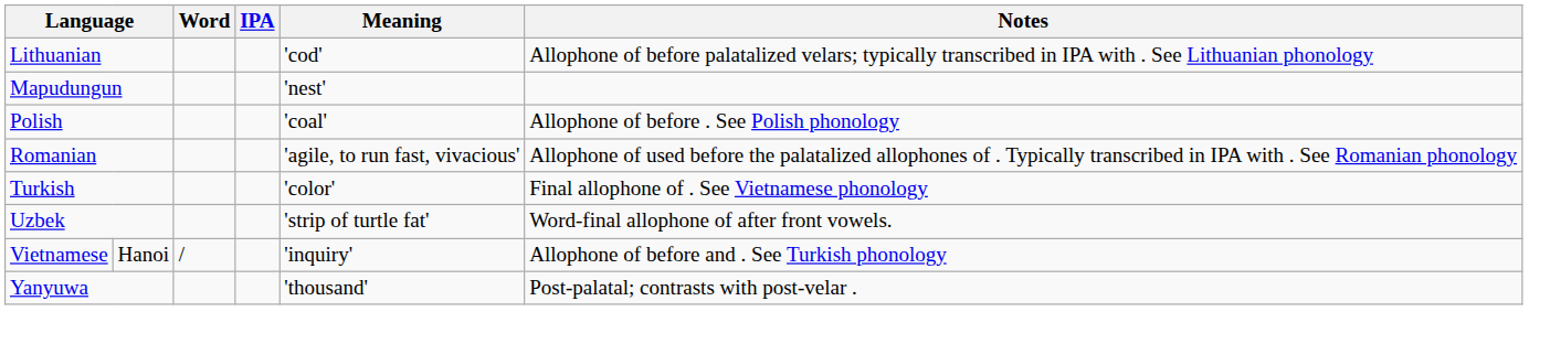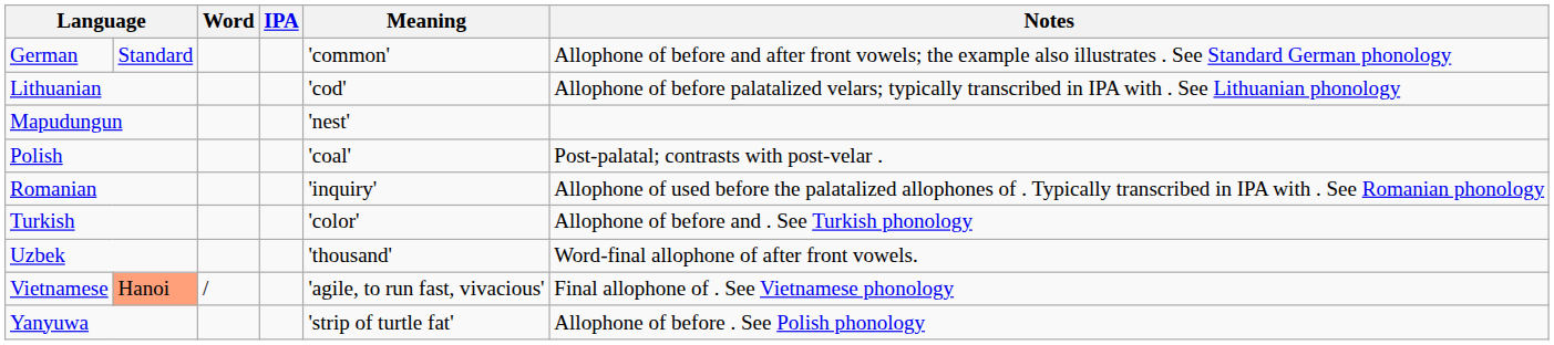+ row: German | Standard | 'common' | Allophone of before and after front vowels; the example also illustrates . See Standard German phonology
Polish | Notes: Allophone of before . See Polish phonology -> Post-palatal; contrasts with post-velar .
Romanian | Meaning: 'agile, to run fast, vivacious' -> 'inquiry'
Turkish | Notes: Final allophone of . See Vietnamese phonology -> Allophone of before and . See Turkish phonology
Uzbek | Meaning: 'strip of turtle fat' -> 'thousand'
Vietnamese | column 2: no background -> lightsalmon background
Vietnamese | Meaning: 'inquiry' -> 'agile, to run fast, vivacious'
Vietnamese | Notes: Allophone of before and . See Turkish phonology -> Final allophone of . See Vietnamese phonology
Yanyuwa | Meaning: 'thousand' -> 'strip of turtle fat'
Yanyuwa | Notes: Post-palatal; contrasts with post-velar . -> Allophone of before . See Polish phonology
